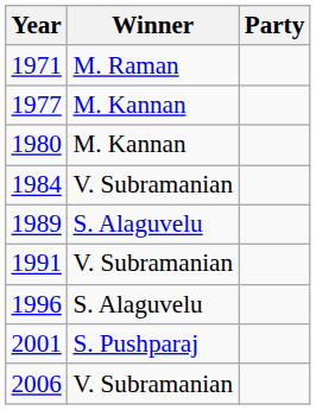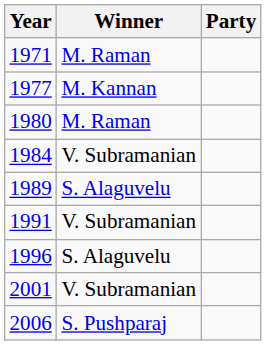1980 | Winner: M. Kannan -> M. Raman
2001 | Winner: S. Pushparaj -> V. Subramanian
2006 | Winner: V. Subramanian -> S. Pushparaj
